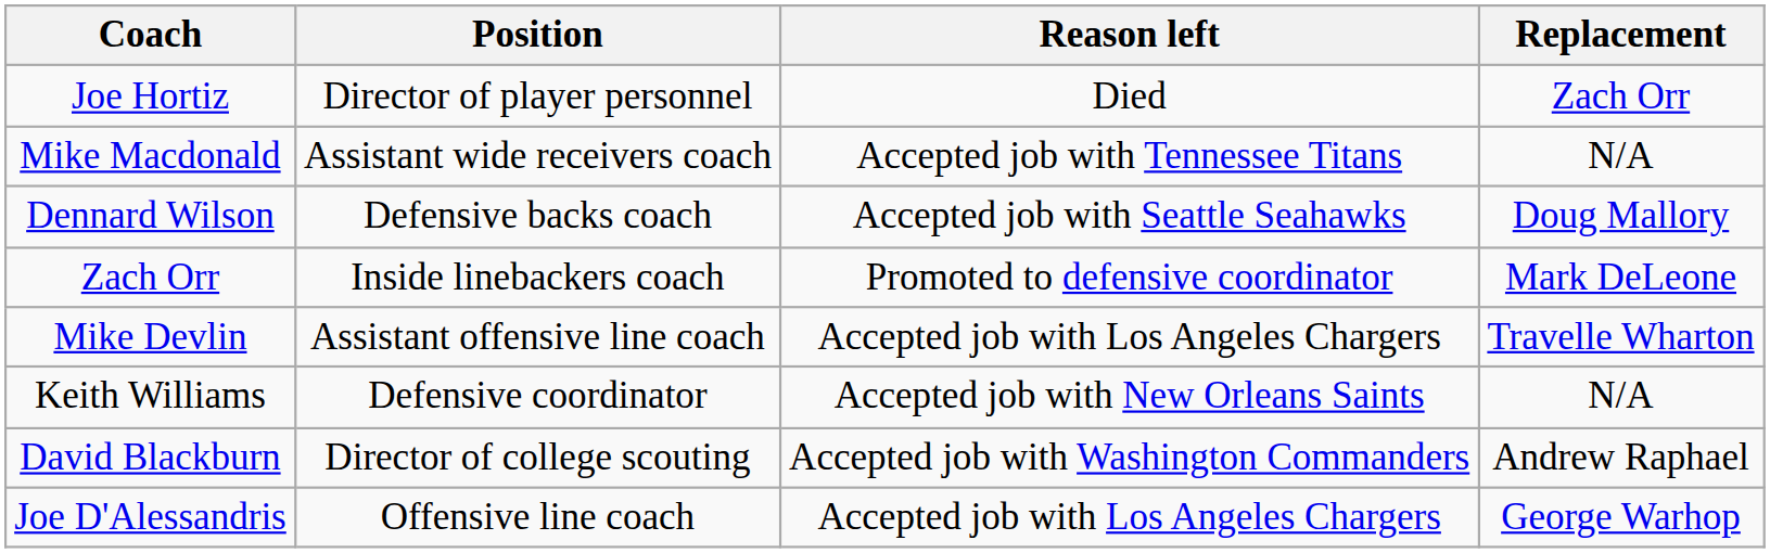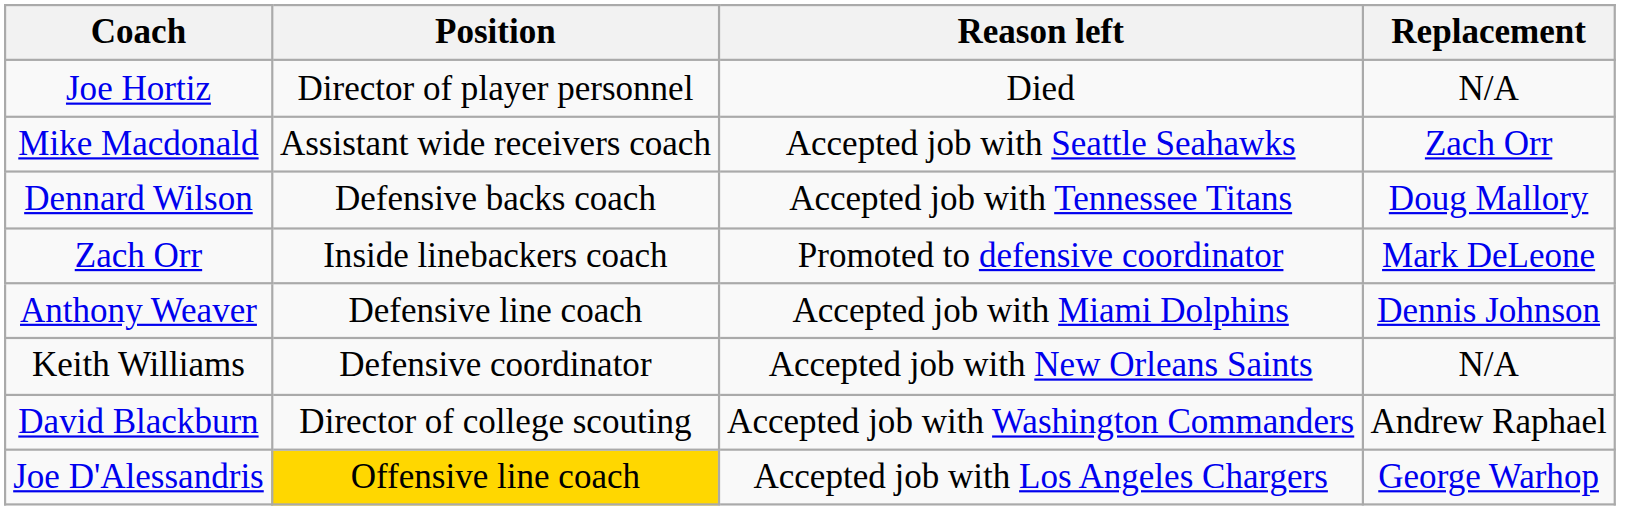Joe Hortiz | Replacement: Zach Orr -> N/A
Mike Macdonald | Reason left: Accepted job with Tennessee Titans -> Accepted job with Seattle Seahawks
Mike Macdonald | Replacement: N/A -> Zach Orr
Dennard Wilson | Reason left: Accepted job with Seattle Seahawks -> Accepted job with Tennessee Titans
+ row: Anthony Weaver | Defensive line coach | Accepted job with Miami Dolphins | Dennis Johnson
- row: Mike Devlin | Assistant offensive line coach | Accepted job with Los Angeles Chargers | Travelle Wharton
Joe D'Alessandris | Position: no background -> gold background
